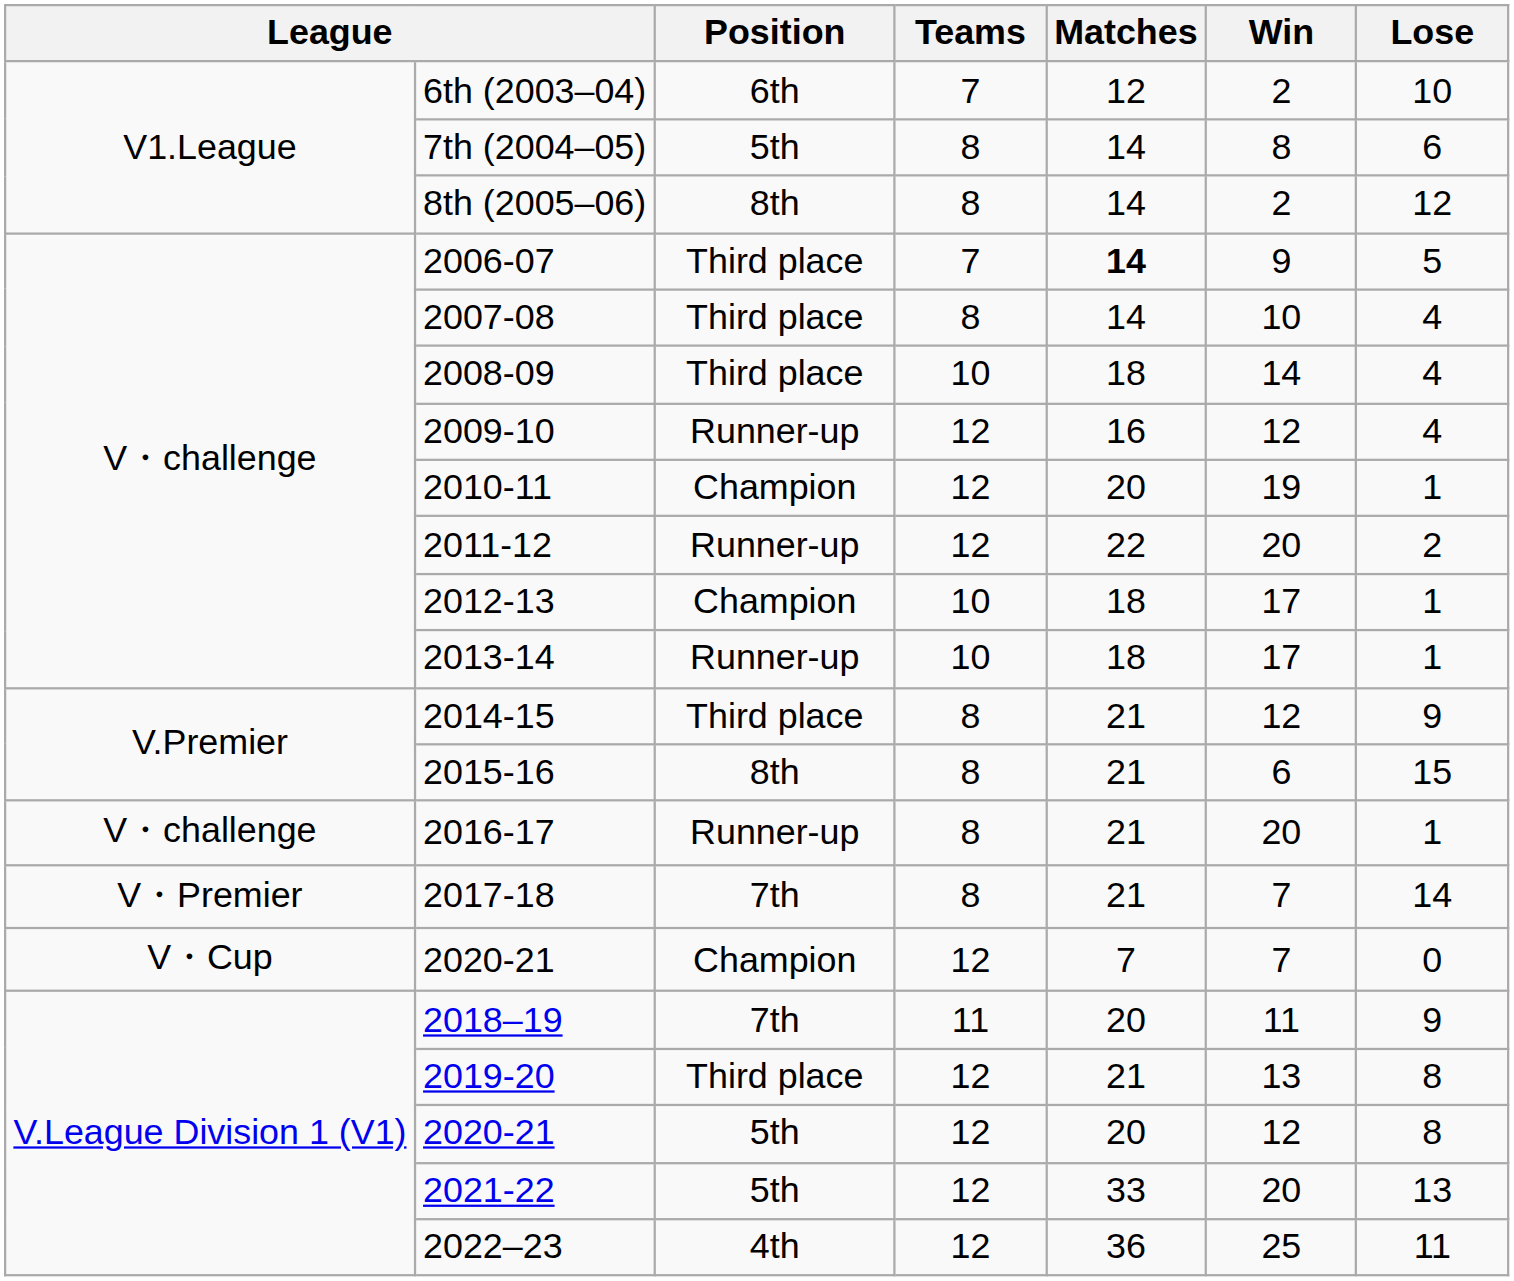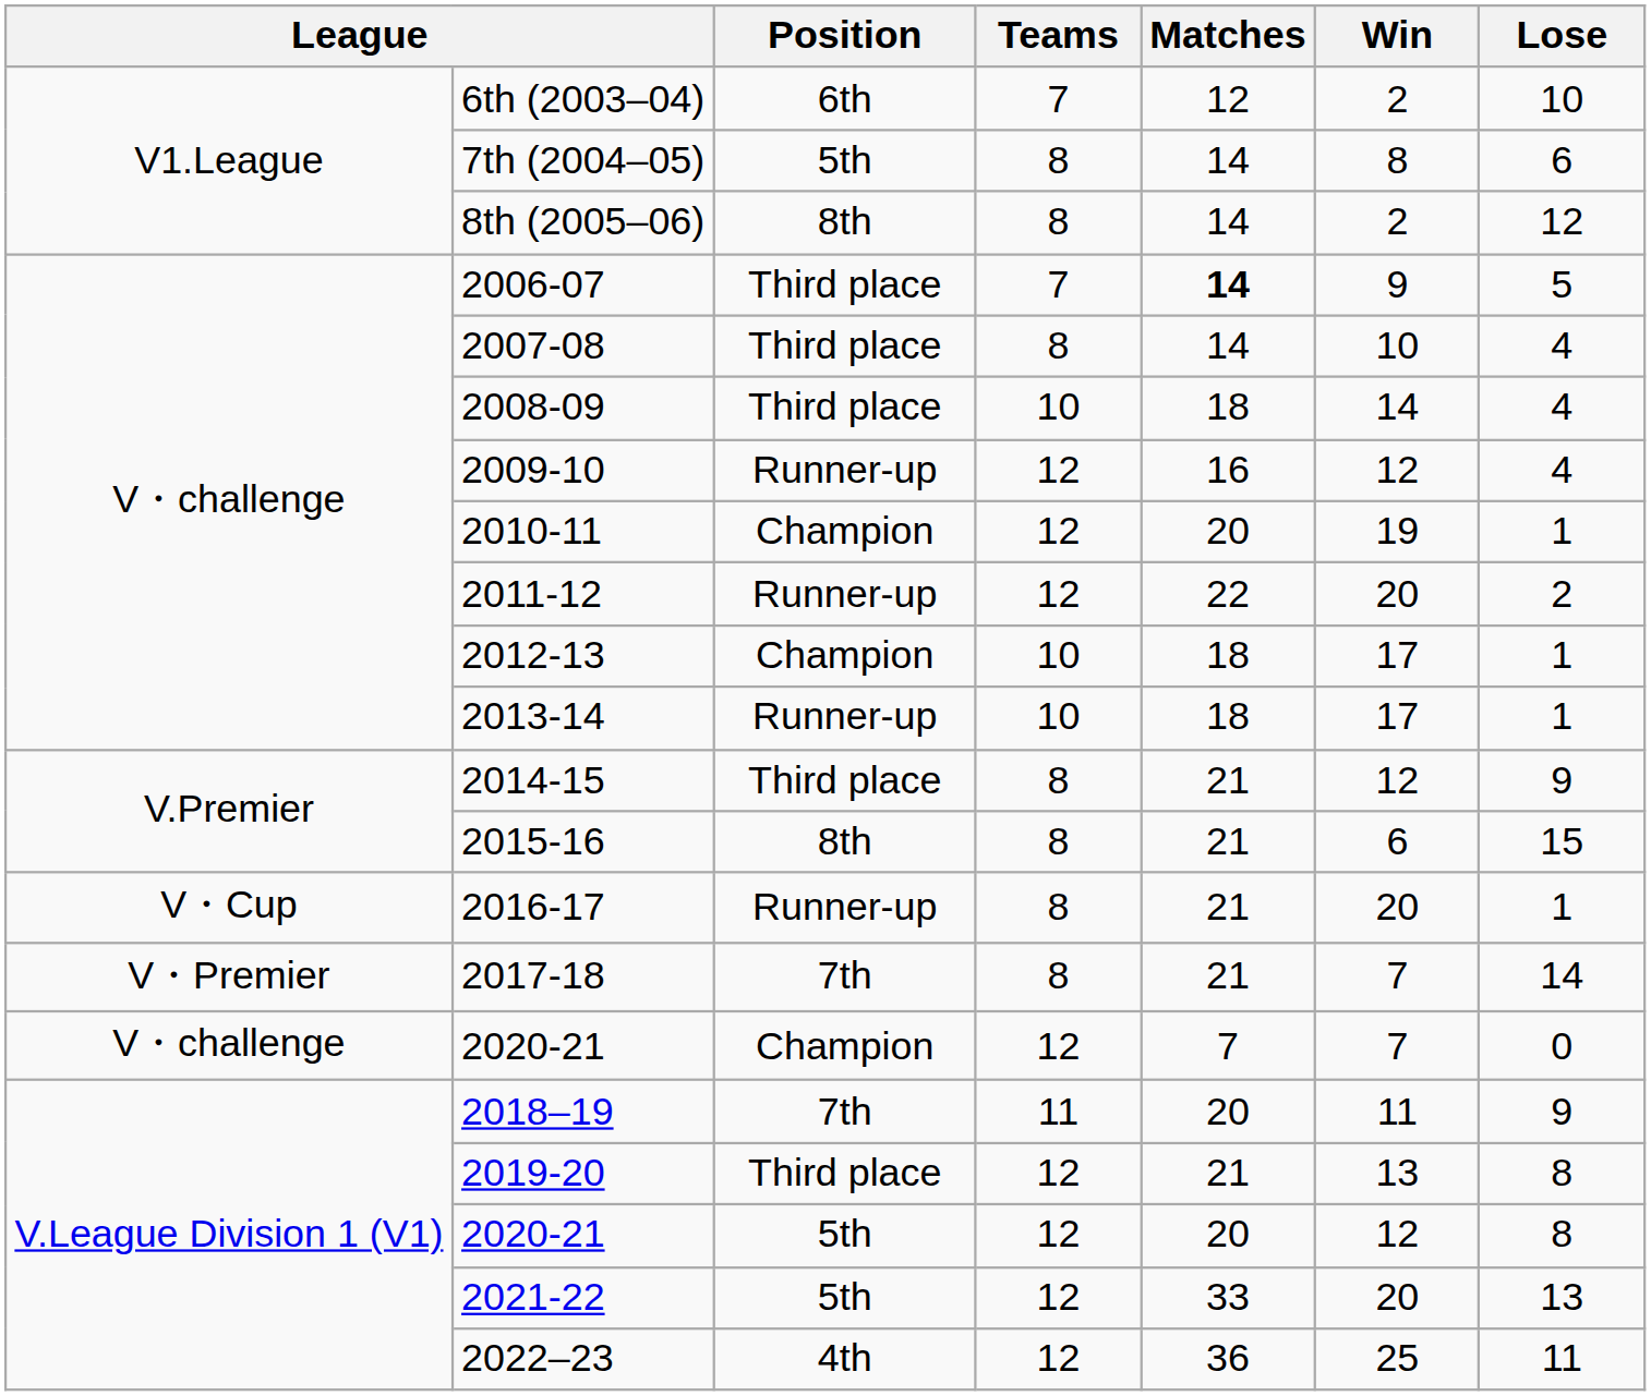2016-17 | column 1: V・challenge -> V・Cup
2020-21 / Champion | column 1: V・Cup -> V・challenge
